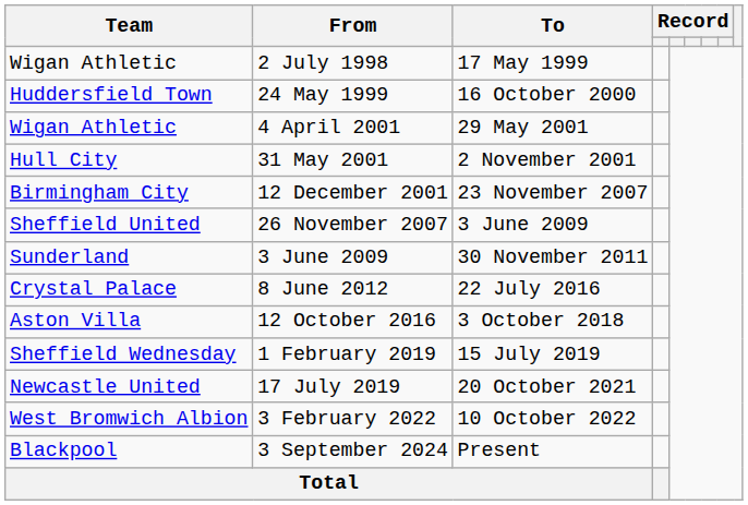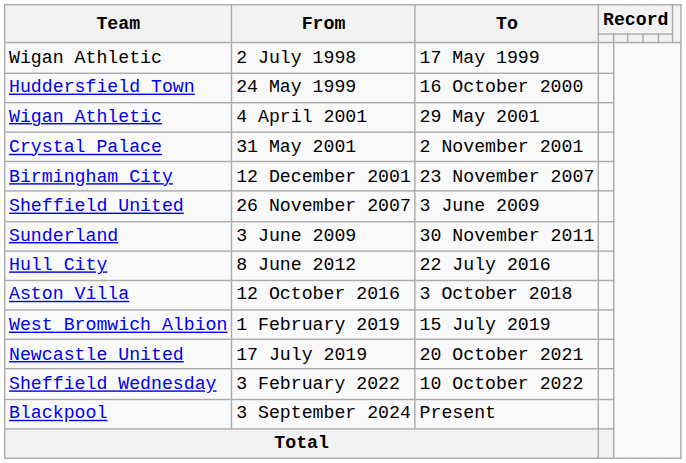31 May 2001 | Team: Hull City -> Crystal Palace
8 June 2012 | Team: Crystal Palace -> Hull City
1 February 2019 | Team: Sheffield Wednesday -> West Bromwich Albion
3 February 2022 | Team: West Bromwich Albion -> Sheffield Wednesday
